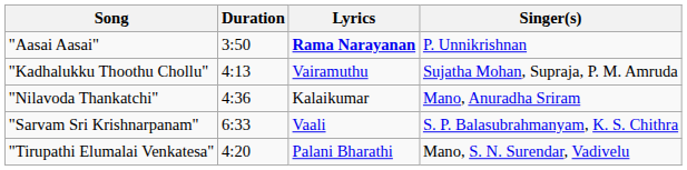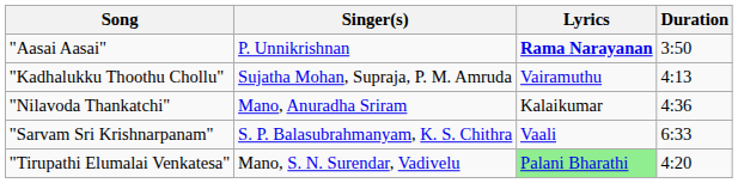columns swapped: Singer(s) <-> Duration
"Tirupathi Elumalai Venkatesa" | Lyrics: no background -> lightgreen background
